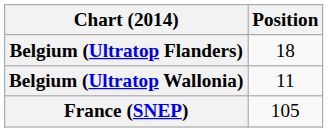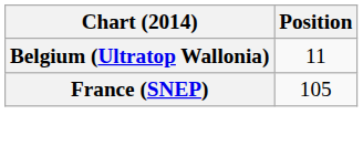- row: Belgium (Ultratop Flanders) | 18
